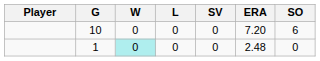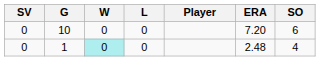columns swapped: Player <-> SV
1 | SO: 0 -> 4
